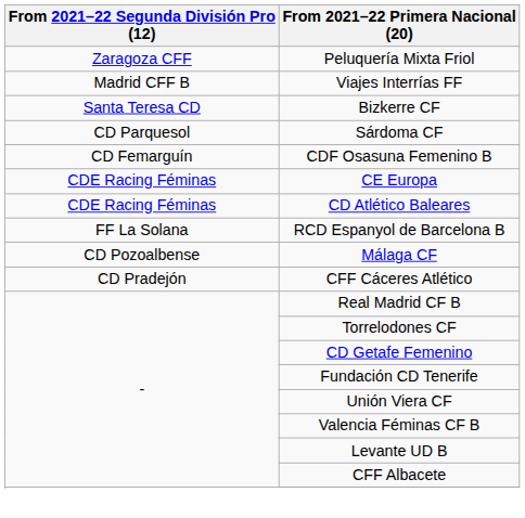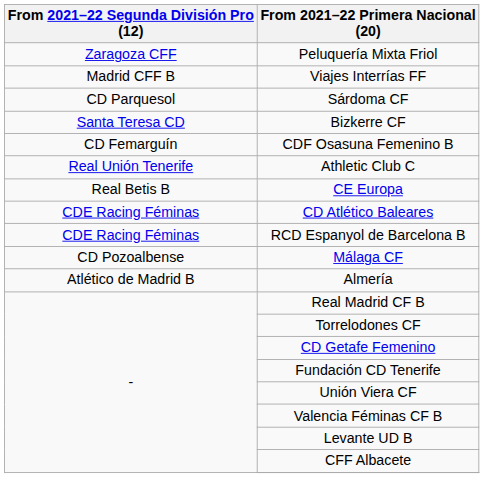rows swapped: Sárdoma CF <-> Bizkerre CF
+ row: Real Unión Tenerife | Athletic Club C
CE Europa | From 2021–22 Segunda División Pro (12): CDE Racing Féminas -> Real Betis B
RCD Espanyol de Barcelona B | From 2021–22 Segunda División Pro (12): FF La Solana -> CDE Racing Féminas
+ row: Atlético de Madrid B | Almería
- row: CD Pradejón | CFF Cáceres Atlético
